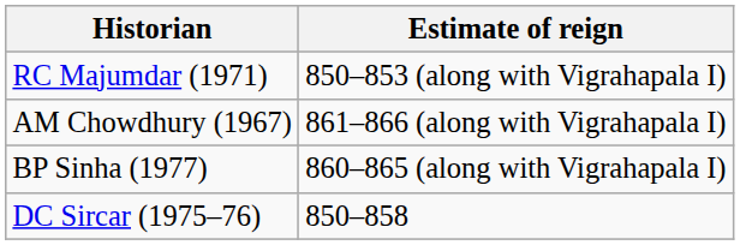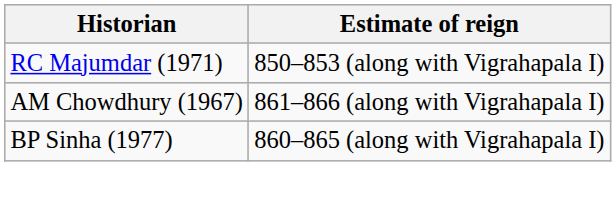- row: DC Sircar (1975–76) | 850–858
